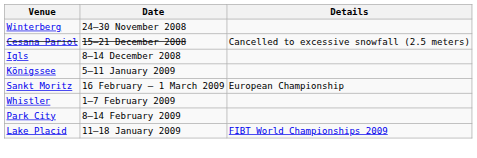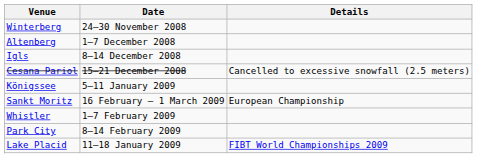+ row: Altenberg | 1–7 December 2008
rows swapped: Igls <-> Cesana Pariol
